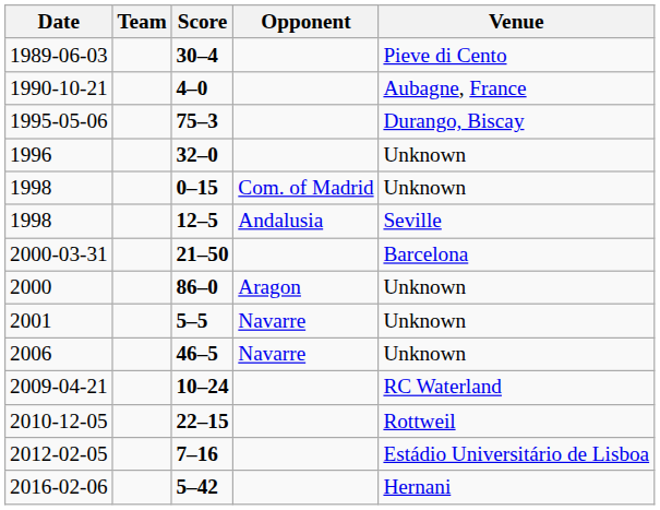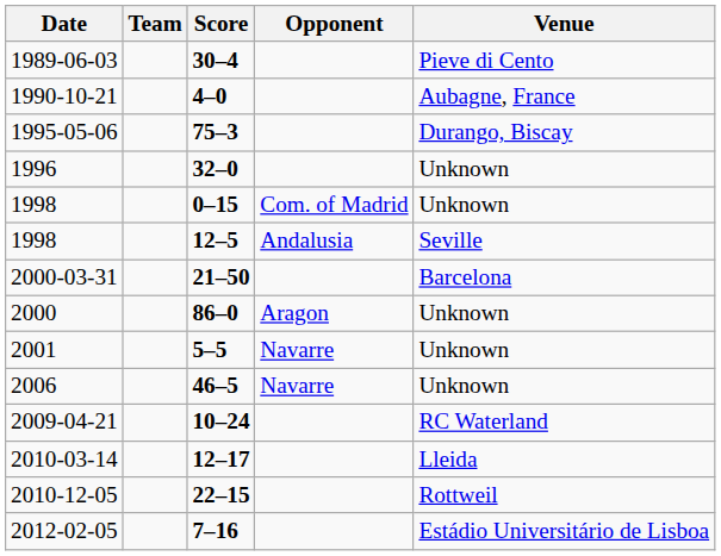+ row: 2010-03-14 | 12–17 | Lleida
- row: 2016-02-06 | 5–42 | Hernani
